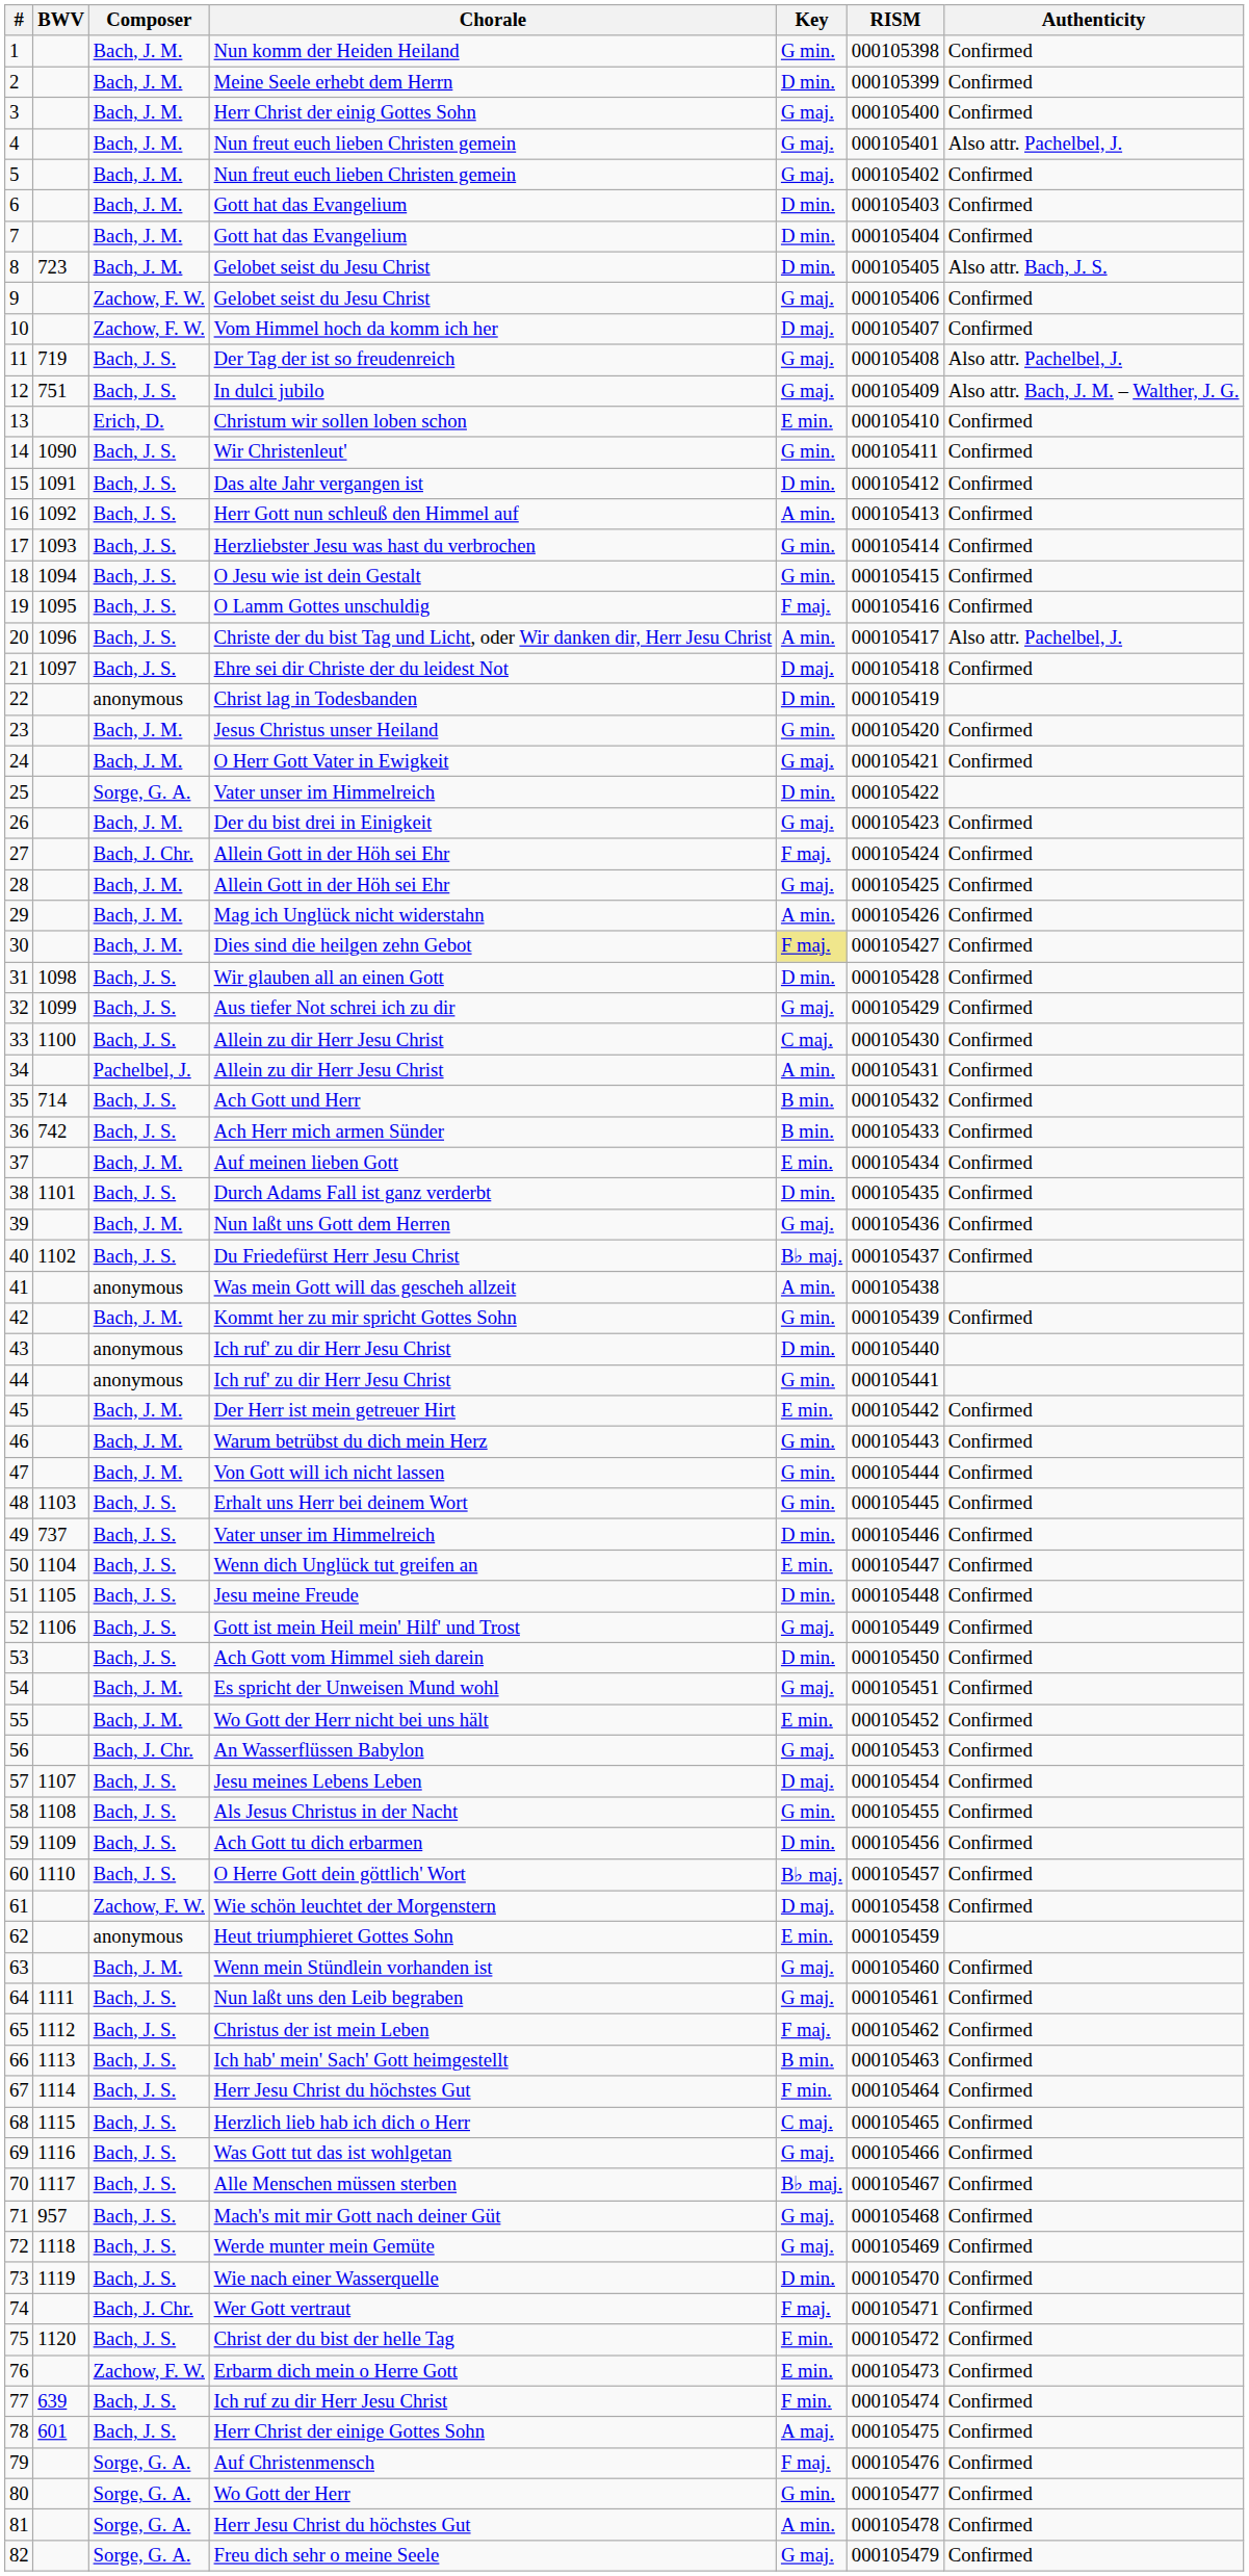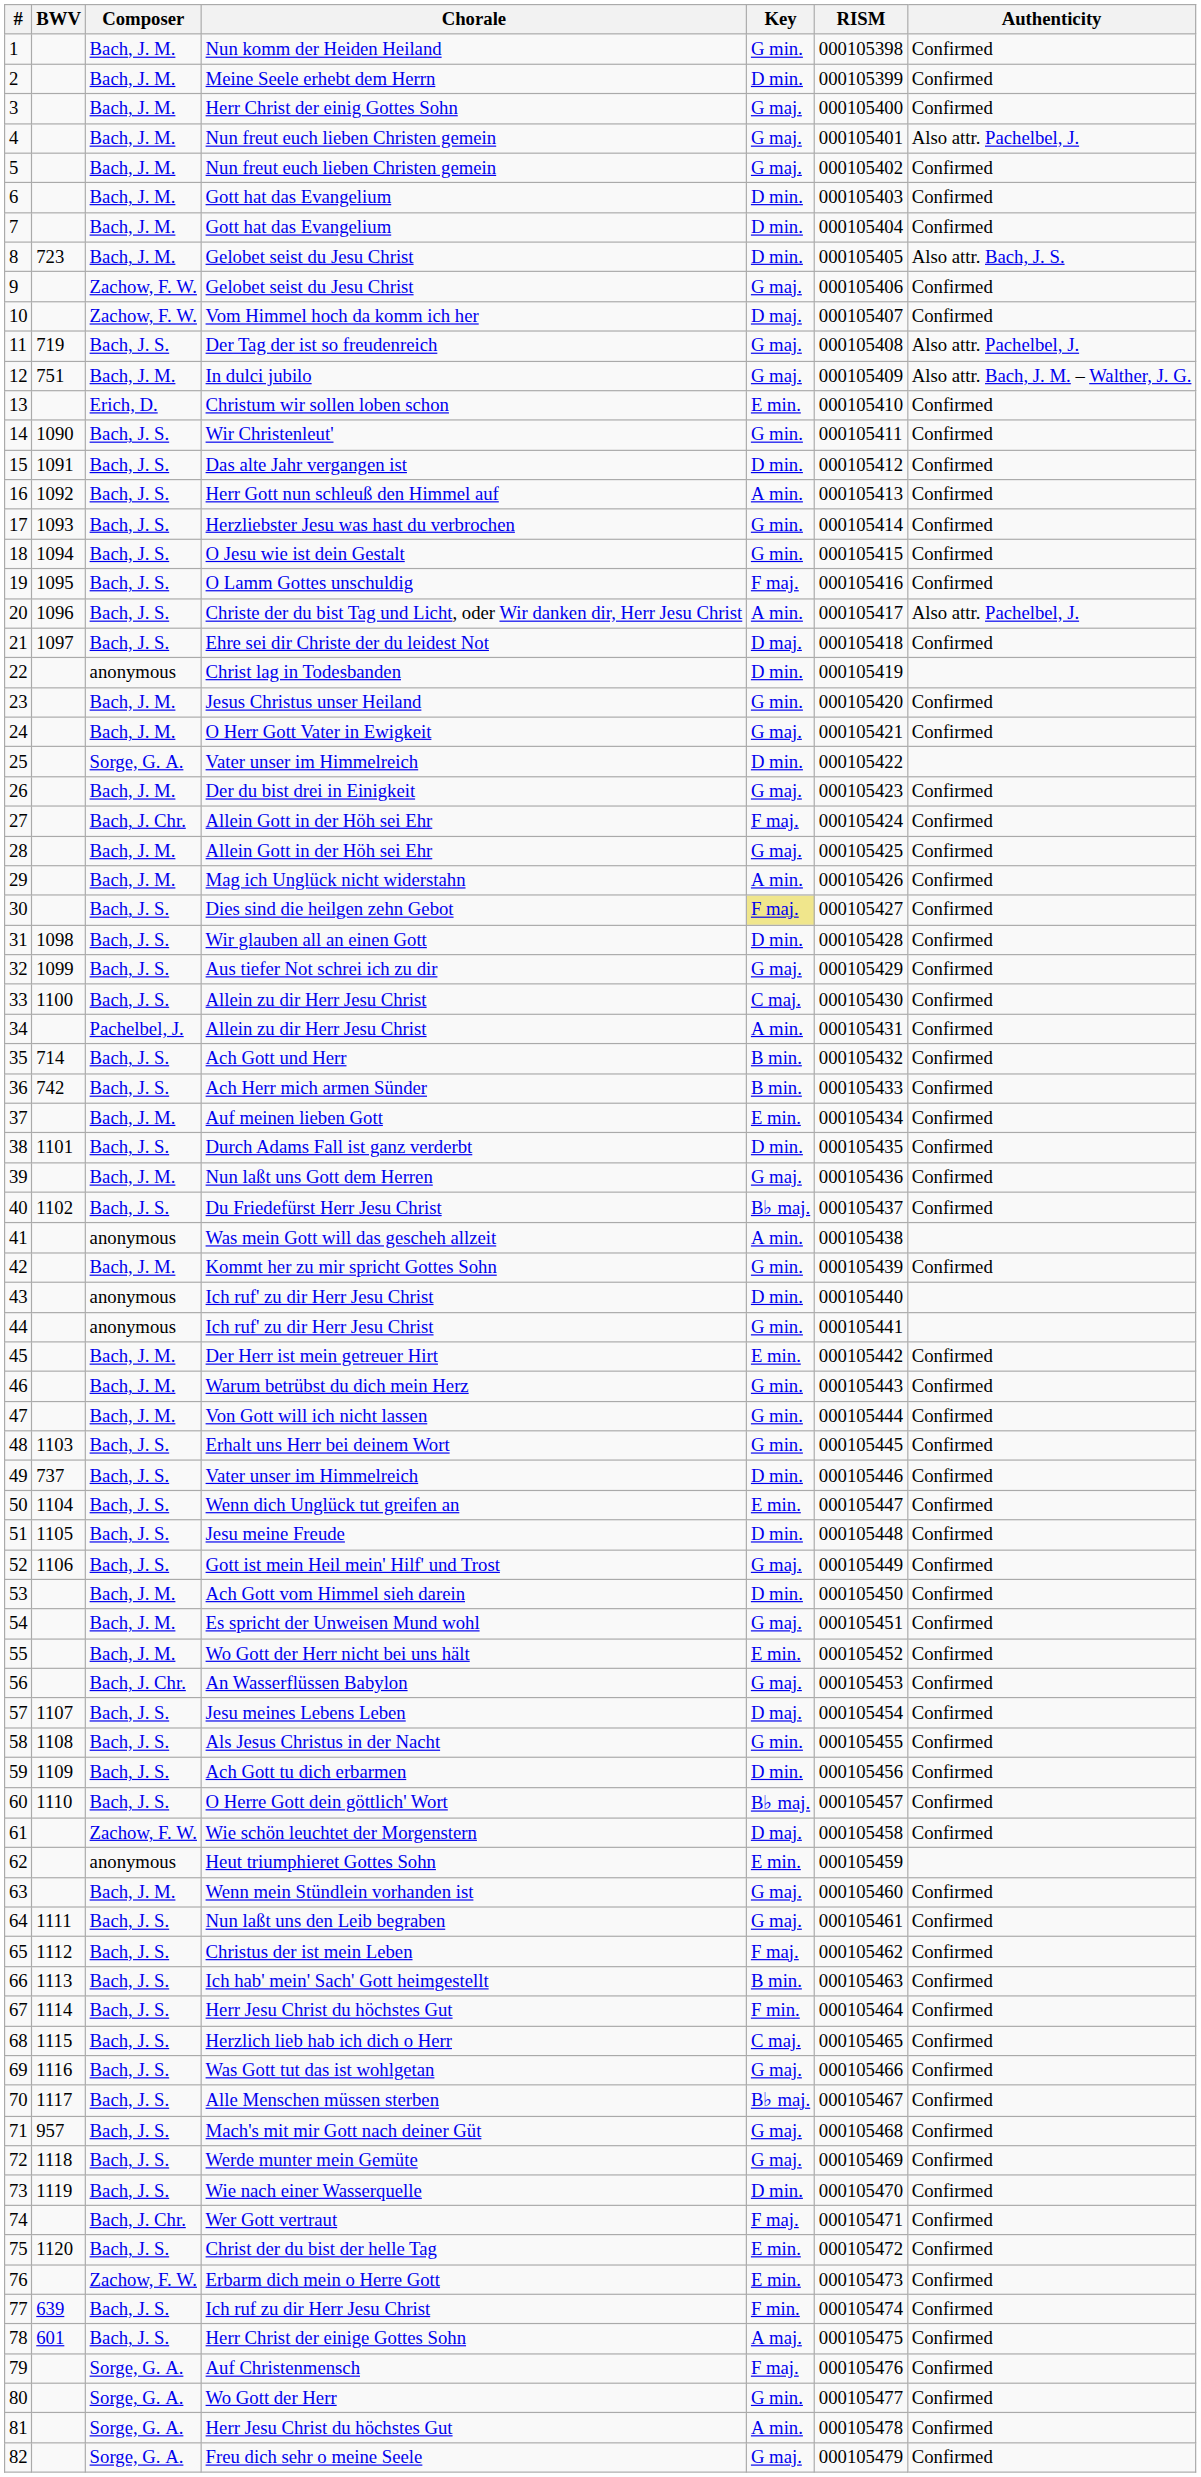In dulci jubilo | Composer: Bach, J. S. -> Bach, J. M.
Dies sind die heilgen zehn Gebot | Composer: Bach, J. M. -> Bach, J. S.
Ach Gott vom Himmel sieh darein | Composer: Bach, J. S. -> Bach, J. M.
